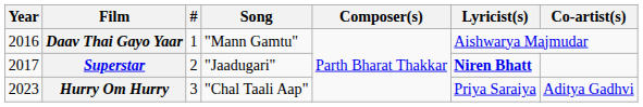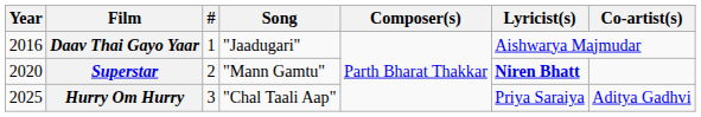Daav Thai Gayo Yaar | Song: "Mann Gamtu" -> "Jaadugari"
Superstar | Year: 2017 -> 2020
Superstar | Song: "Jaadugari" -> "Mann Gamtu"
Hurry Om Hurry | Year: 2023 -> 2025
